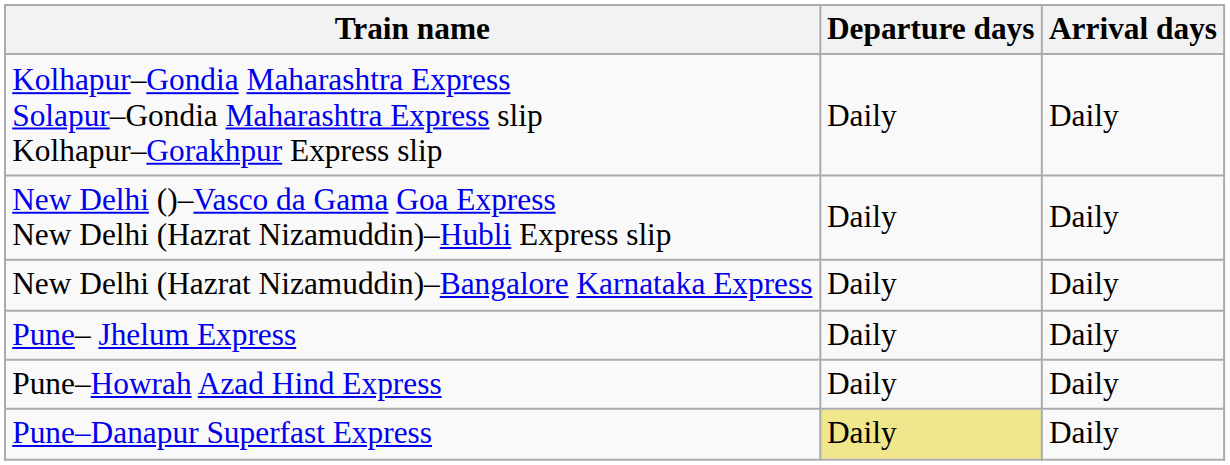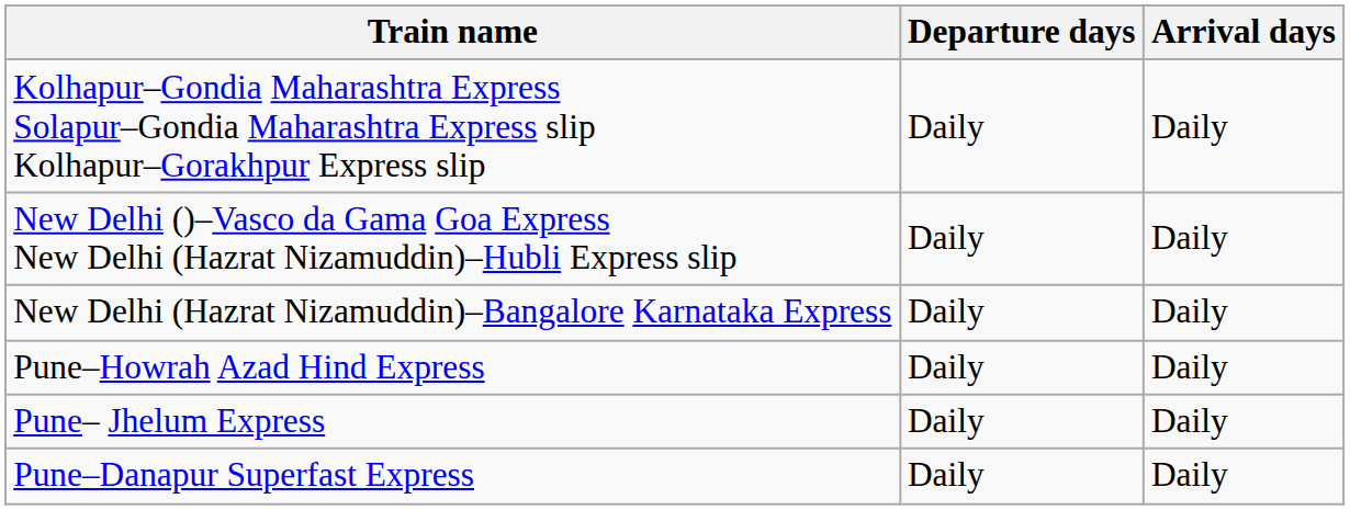rows swapped: Pune– Jhelum Express <-> Pune–Howrah Azad Hind Express
Pune–Danapur Superfast Express | Departure days: khaki background -> no background
